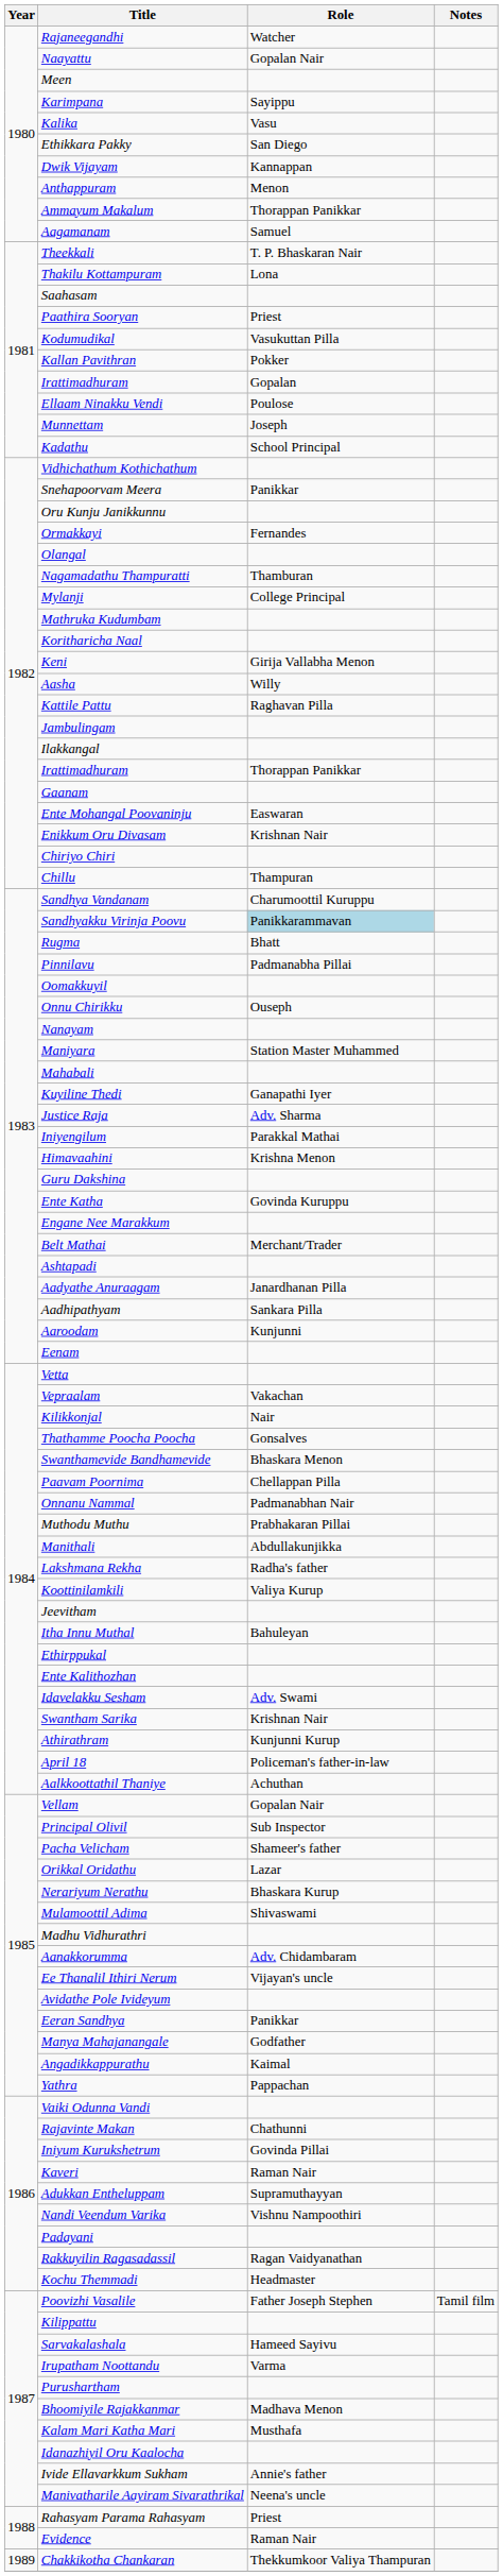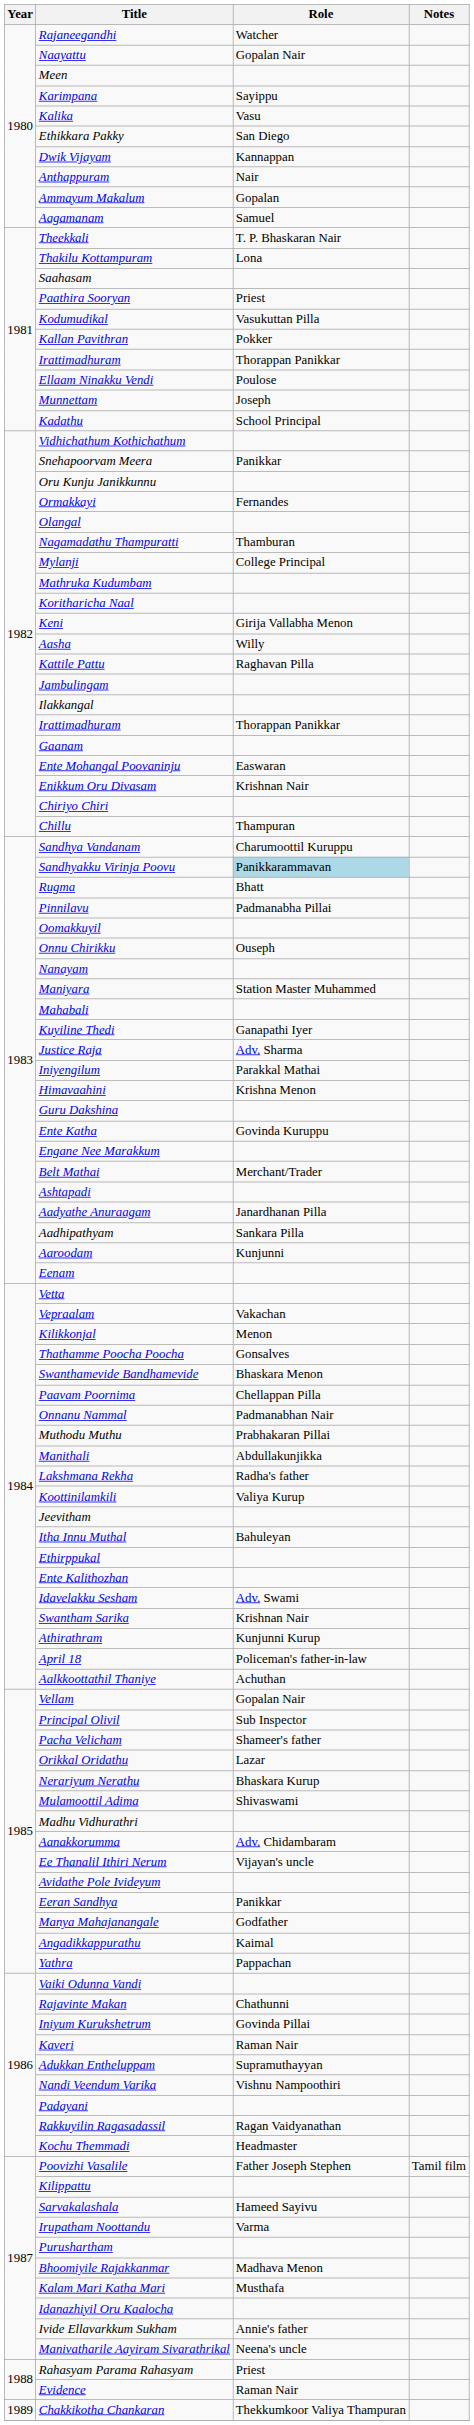Anthappuram | Role: Menon -> Nair
Ammayum Makalum | Role: Thorappan Panikkar -> Gopalan
1981 / Irattimadhuram | Role: Gopalan -> Thorappan Panikkar
Kilikkonjal | Role: Nair -> Menon
